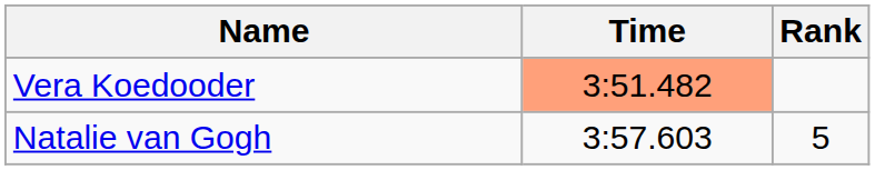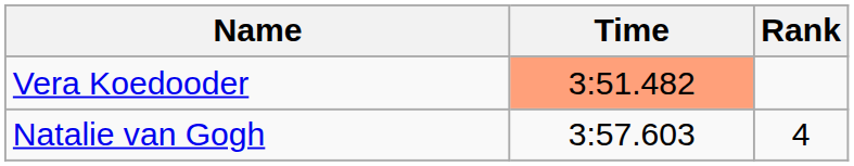Natalie van Gogh | Rank: 5 -> 4
